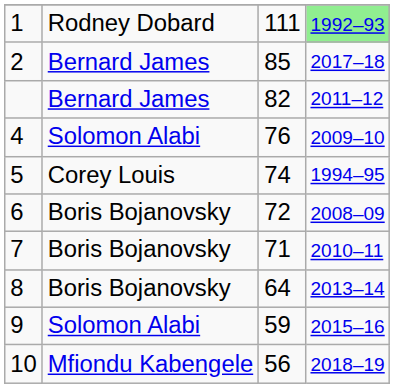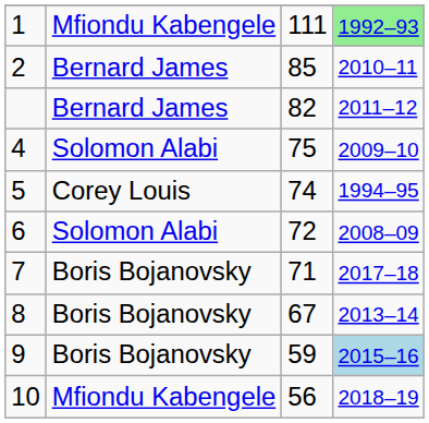1 | column 2: Rodney Dobard -> Mfiondu Kabengele
2 | column 4: 2017–18 -> 2010–11
4 | column 3: 76 -> 75
6 | column 2: Boris Bojanovsky -> Solomon Alabi
7 | column 4: 2010–11 -> 2017–18
8 | column 3: 64 -> 67
9 | column 2: Solomon Alabi -> Boris Bojanovsky
9 | column 4: no background -> lightblue background
